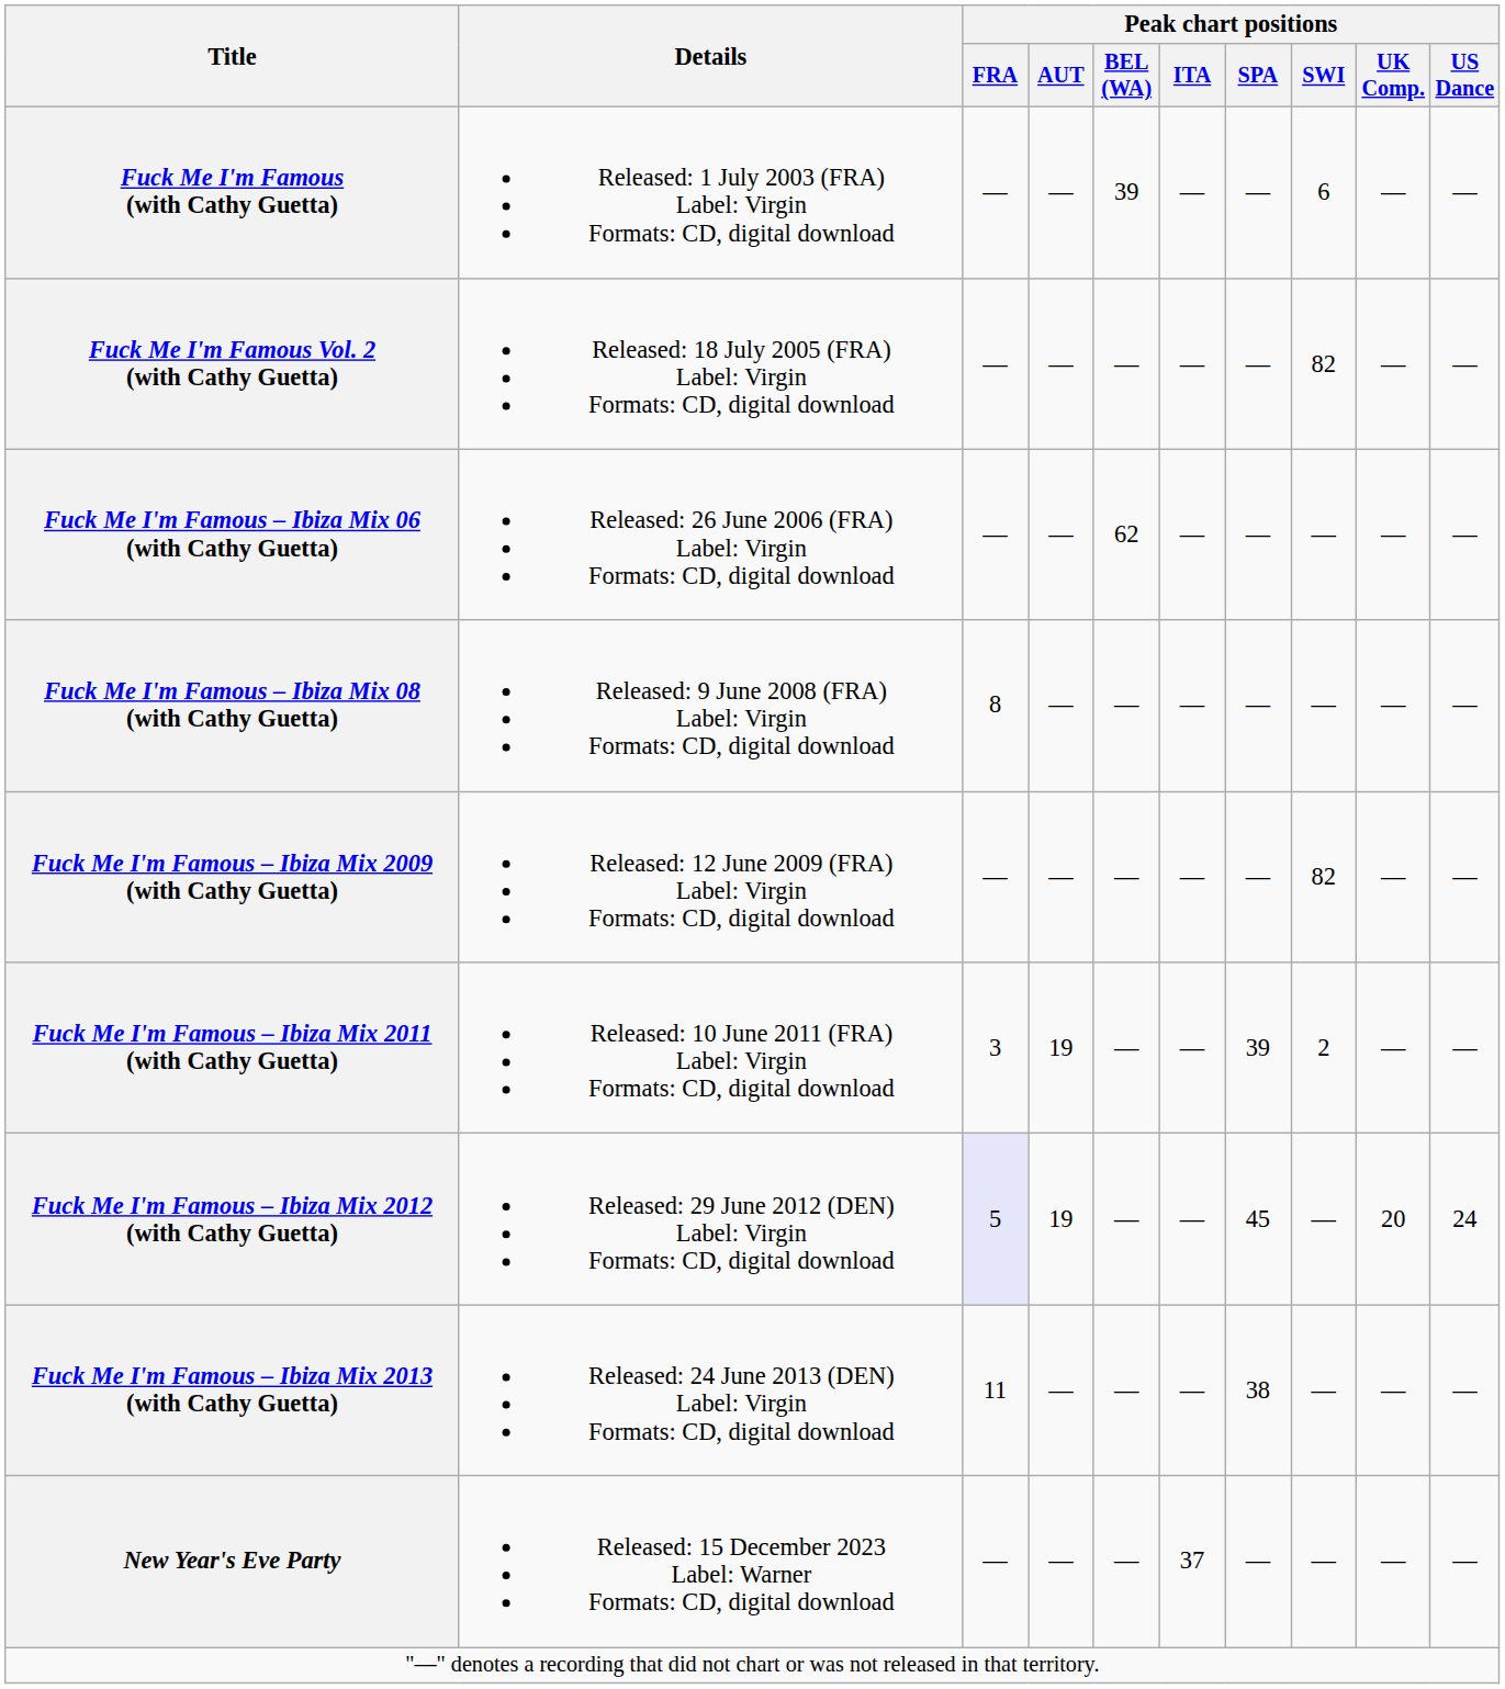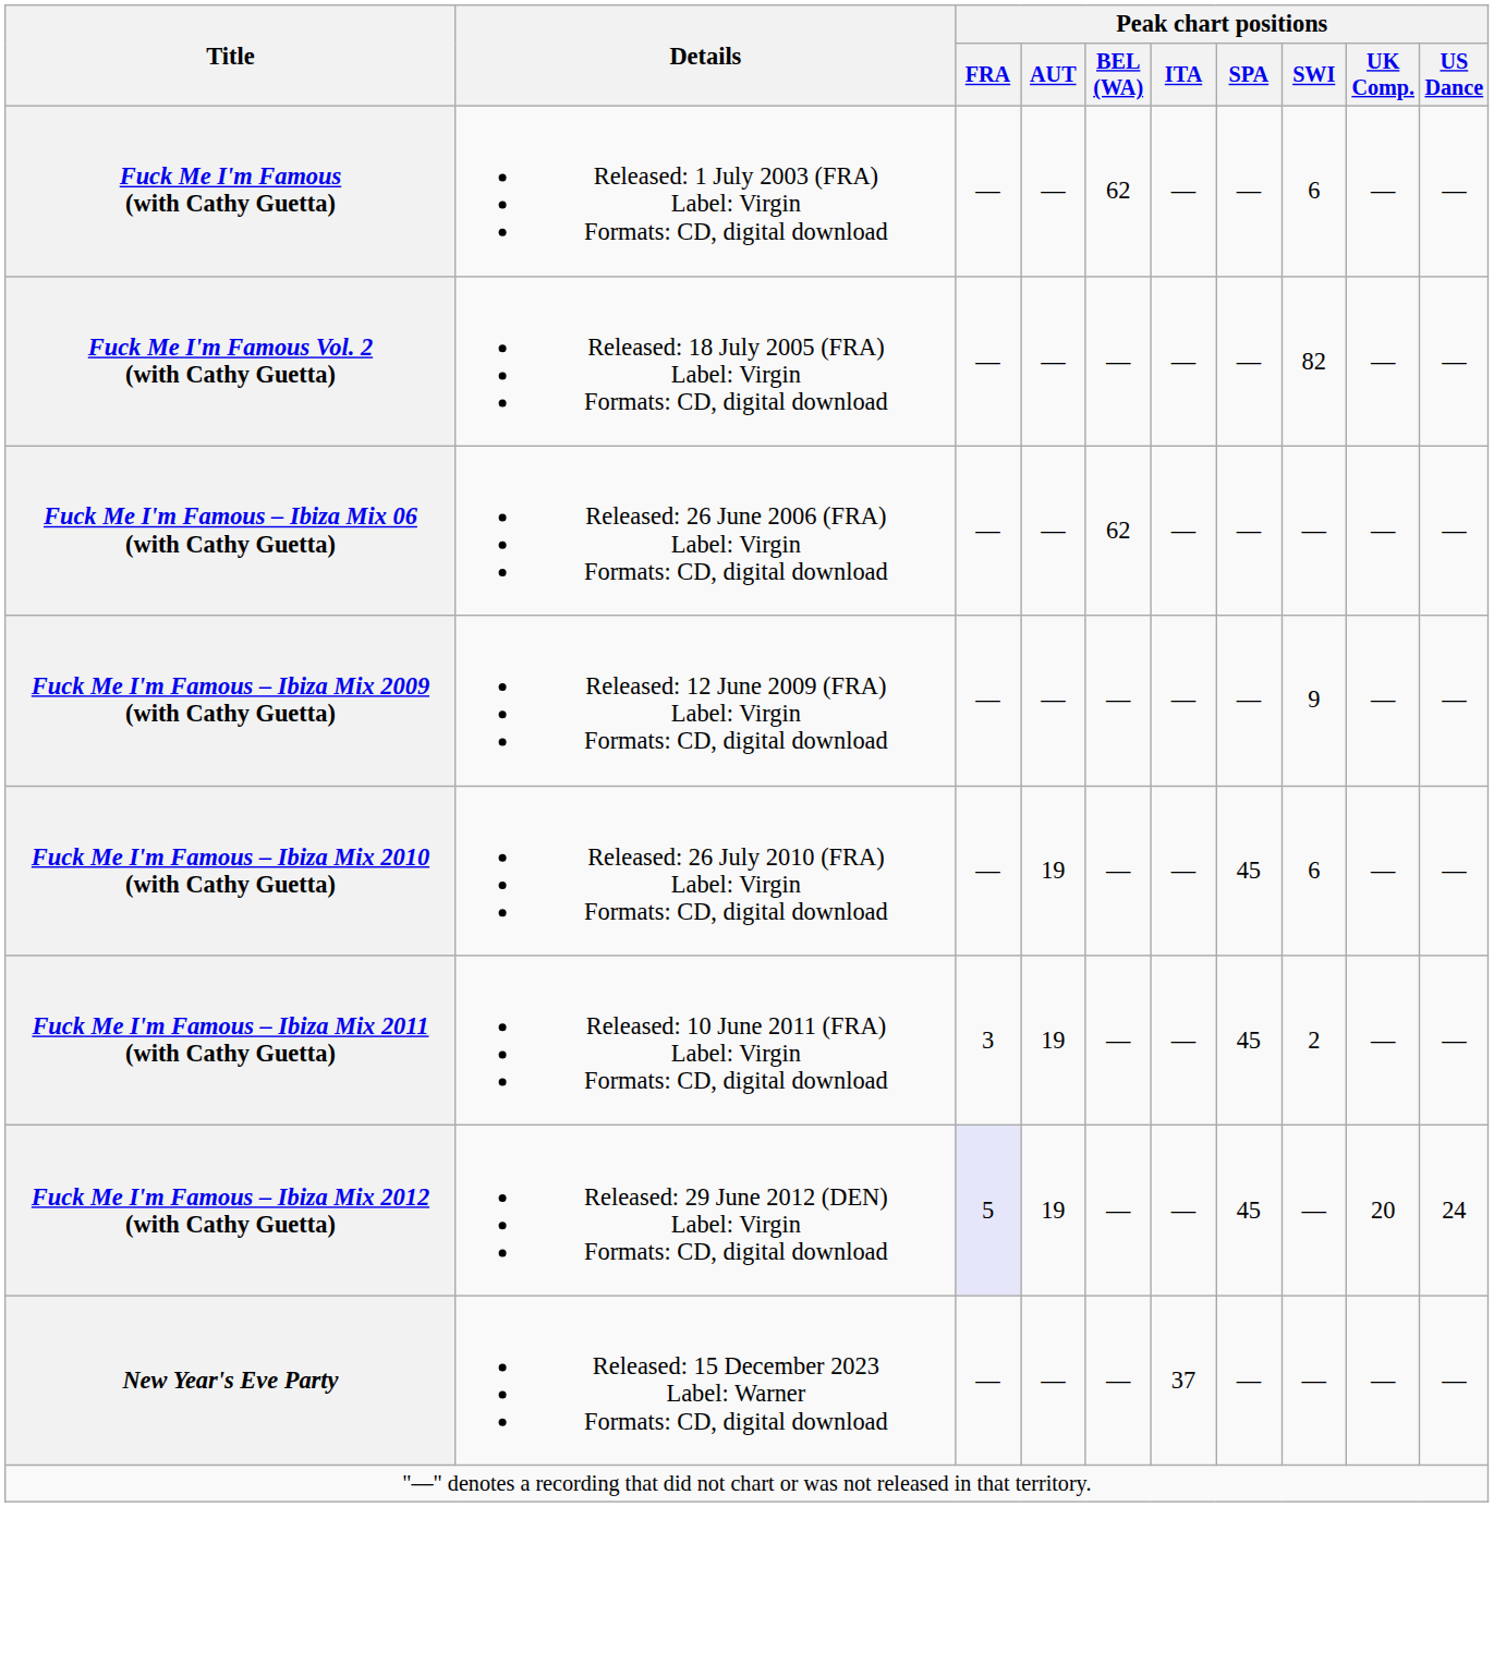Fuck Me I'm Famous (with Cathy Guetta) | Peak chart positions / BEL (WA): 39 -> 62
- row: Fuck Me I'm Famous – Ibiza Mix 08 (with Cathy Guetta) | Released: 9 June 2008 (FRA) Label: Virgin Formats: CD, digital download | 8 | — | — | — | — | — | — | —
Fuck Me I'm Famous – Ibiza Mix 2009 (with Cathy Guetta) | Peak chart positions / SWI: 82 -> 9
+ row: Fuck Me I'm Famous – Ibiza Mix 2010 (with Cathy Guetta) | Released: 26 July 2010 (FRA) Label: Virgin Formats: CD, digital download | — | 19 | — | — | 45 | 6 | — | —
Fuck Me I'm Famous – Ibiza Mix 2011 (with Cathy Guetta) | Peak chart positions / SPA: 39 -> 45
- row: Fuck Me I'm Famous – Ibiza Mix 2013 (with Cathy Guetta) | Released: 24 June 2013 (DEN) Label: Virgin Formats: CD, digital download | 11 | — | — | — | 38 | — | — | —
